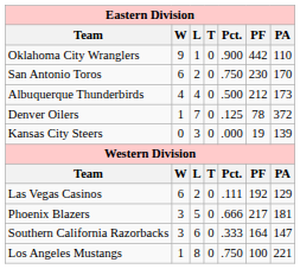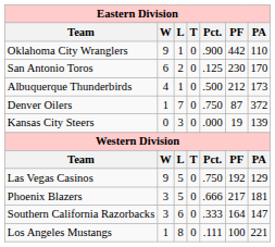San Antonio Toros | Pct.: .750 -> .125
Albuquerque Thunderbirds | L: 4 -> 1
Denver Oilers | Pct.: .125 -> .750
Denver Oilers | PF: 78 -> 87
Las Vegas Casinos | W: 6 -> 9
Las Vegas Casinos | L: 2 -> 5
Las Vegas Casinos | Pct.: .111 -> .750
Los Angeles Mustangs | Pct.: .750 -> .111
